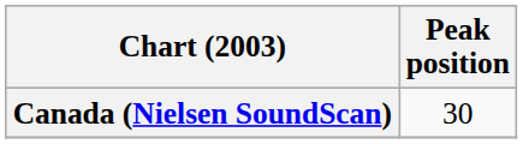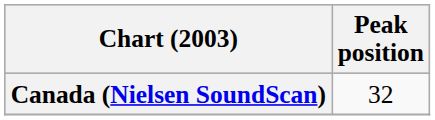Canada (Nielsen SoundScan) | Peak position: 30 -> 32
